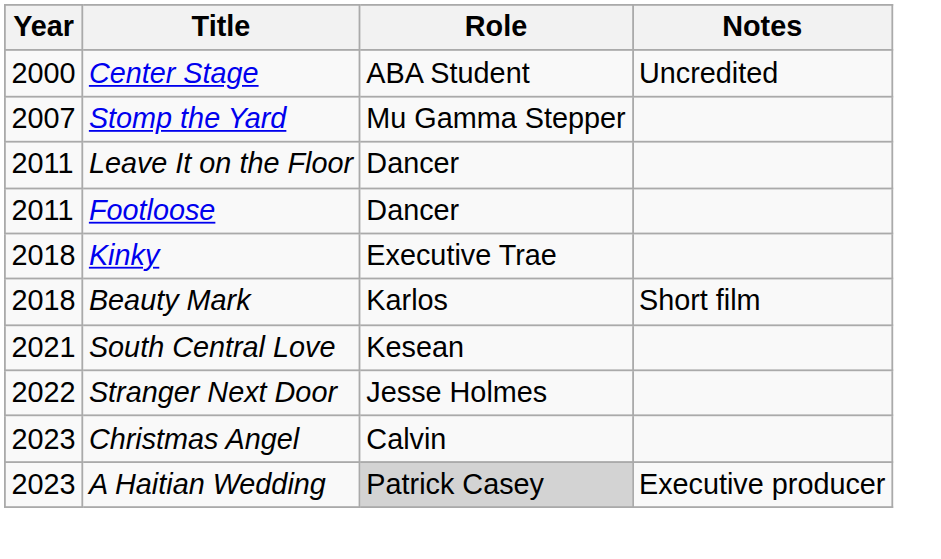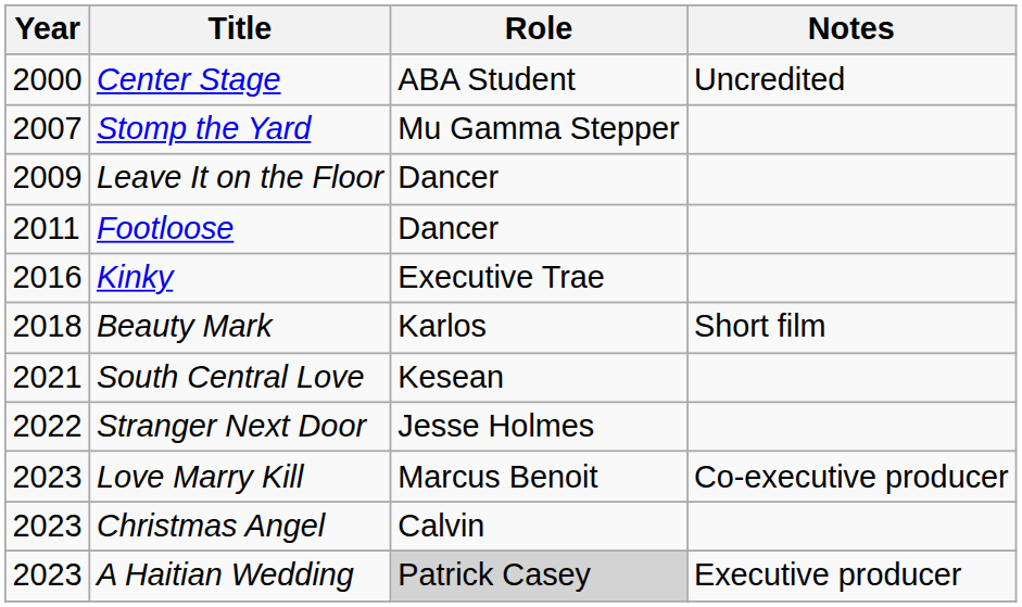Leave It on the Floor | Year: 2011 -> 2009
Kinky | Year: 2018 -> 2016
+ row: 2023 | Love Marry Kill | Marcus Benoit | Co-executive producer
